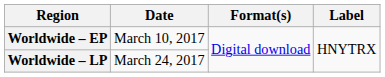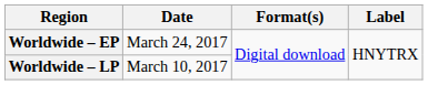Worldwide – EP | Date: March 10, 2017 -> March 24, 2017
Worldwide – LP | Date: March 24, 2017 -> March 10, 2017
